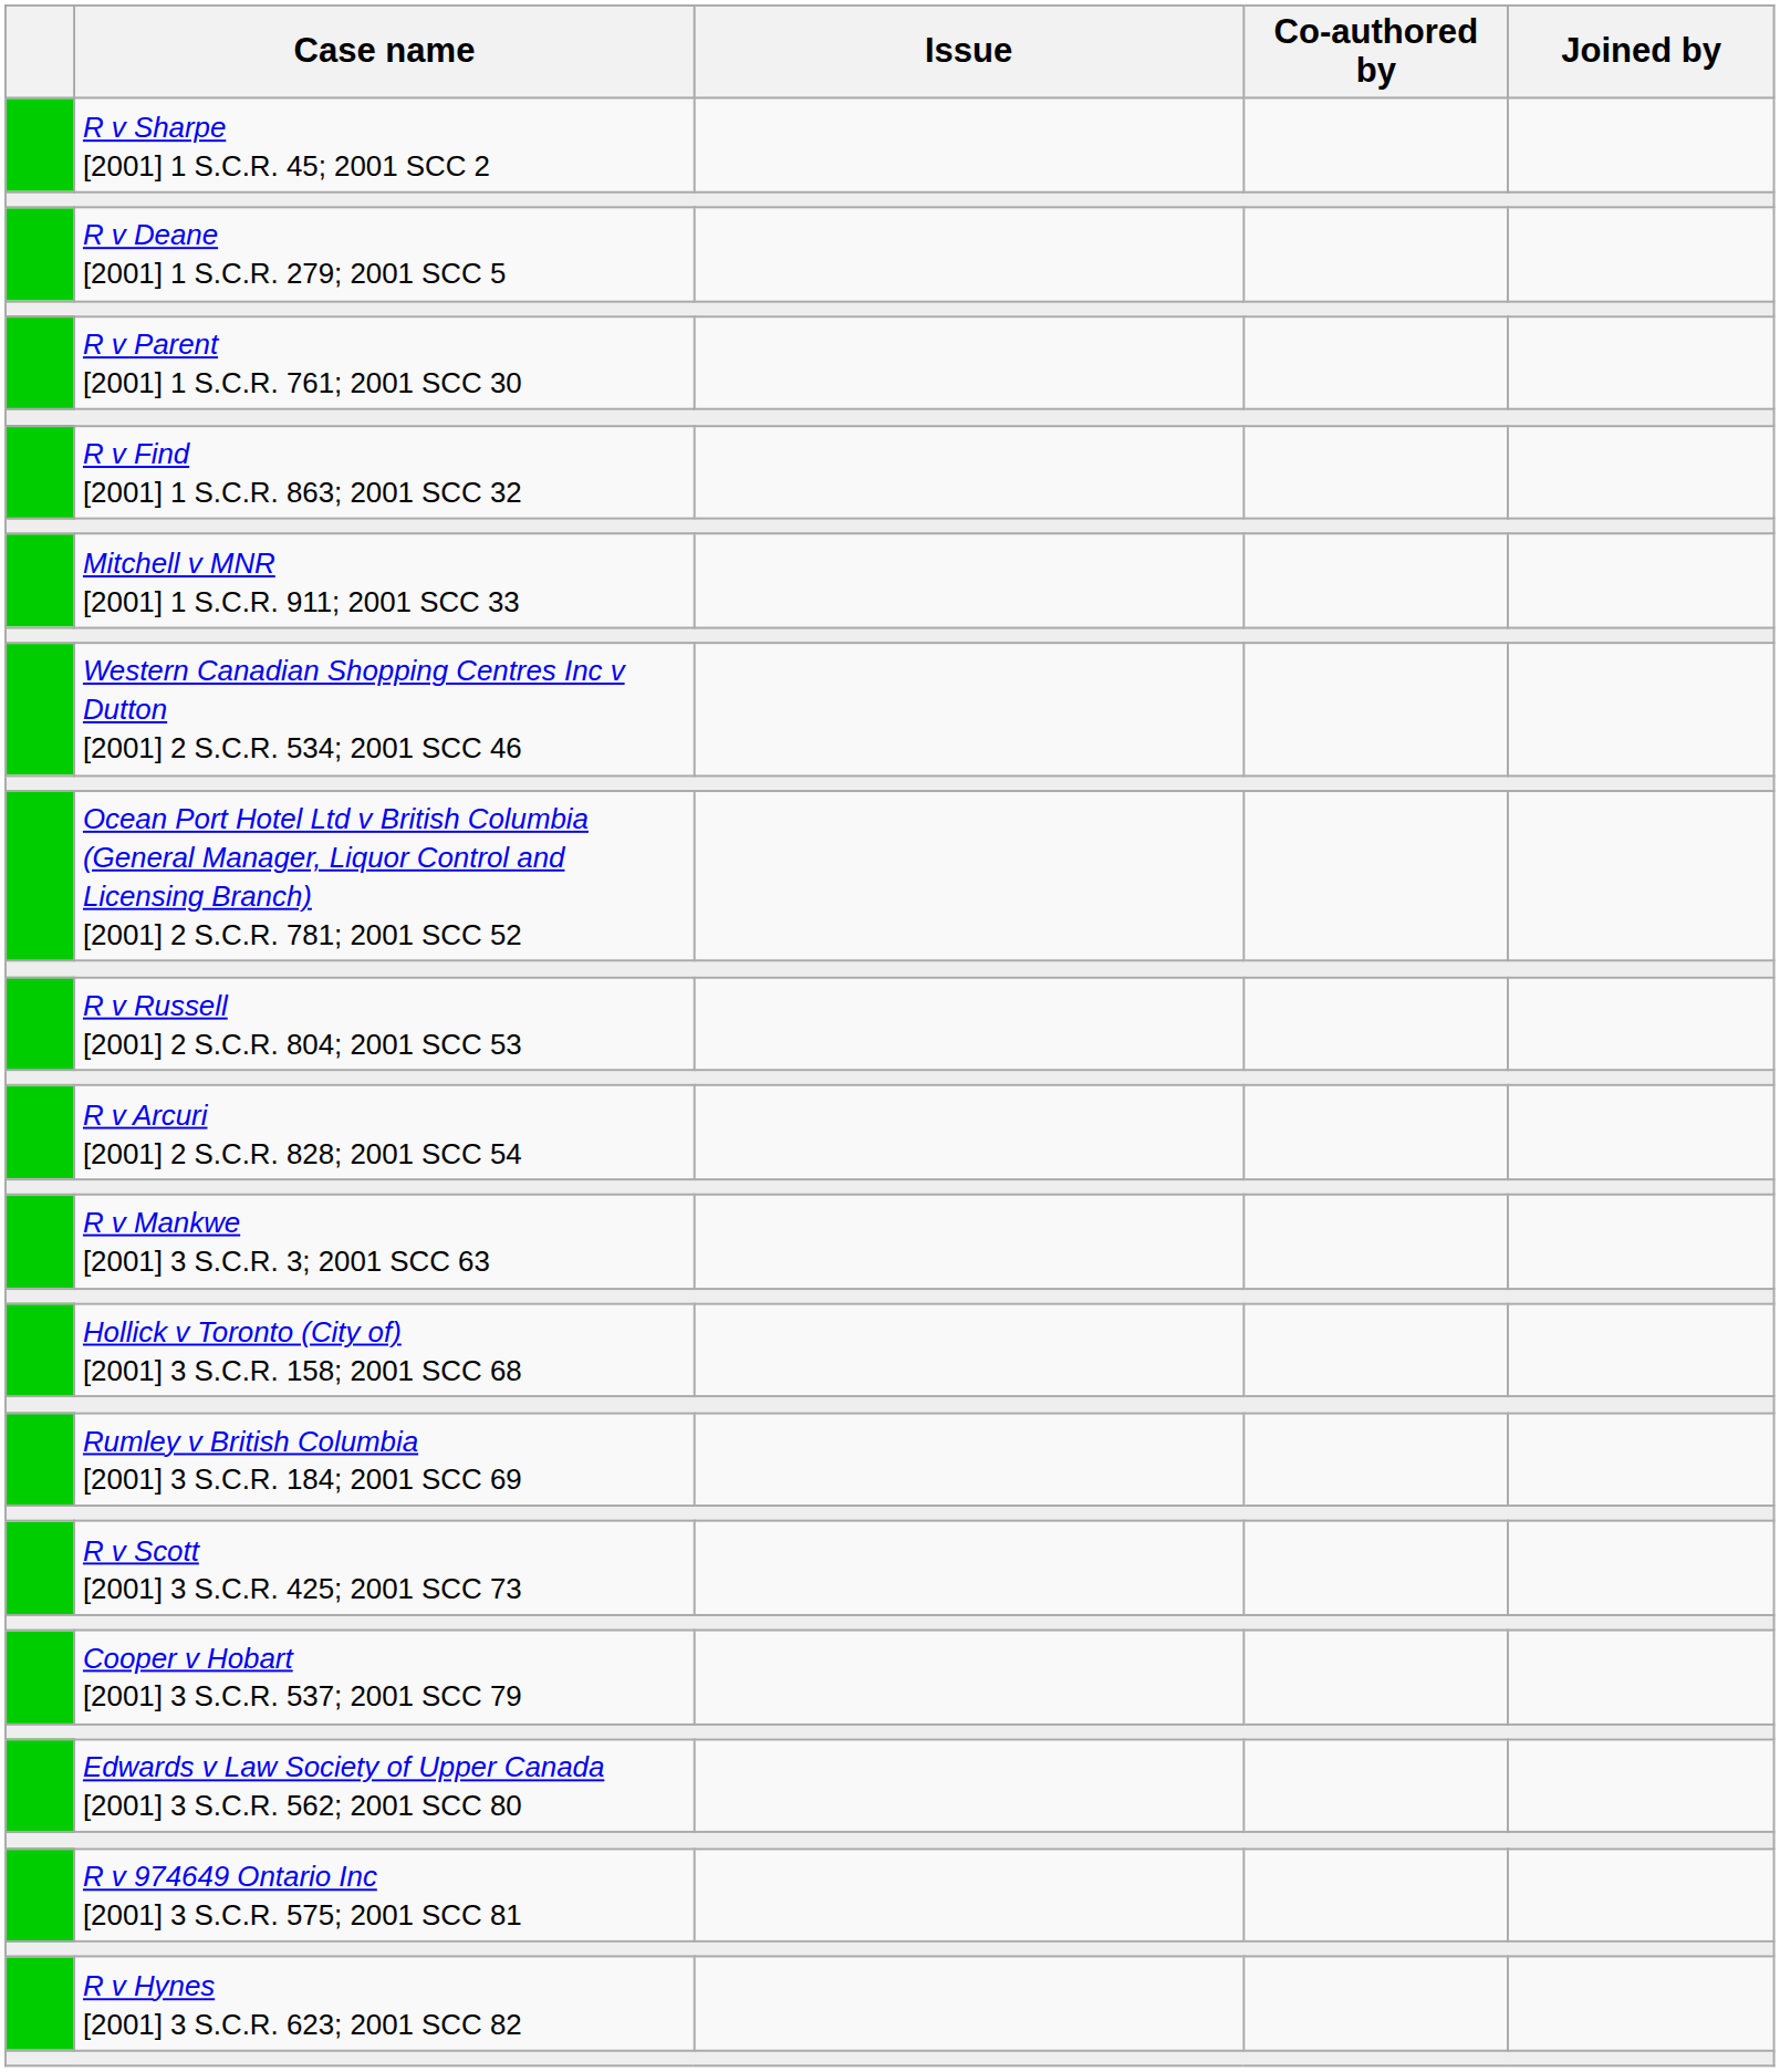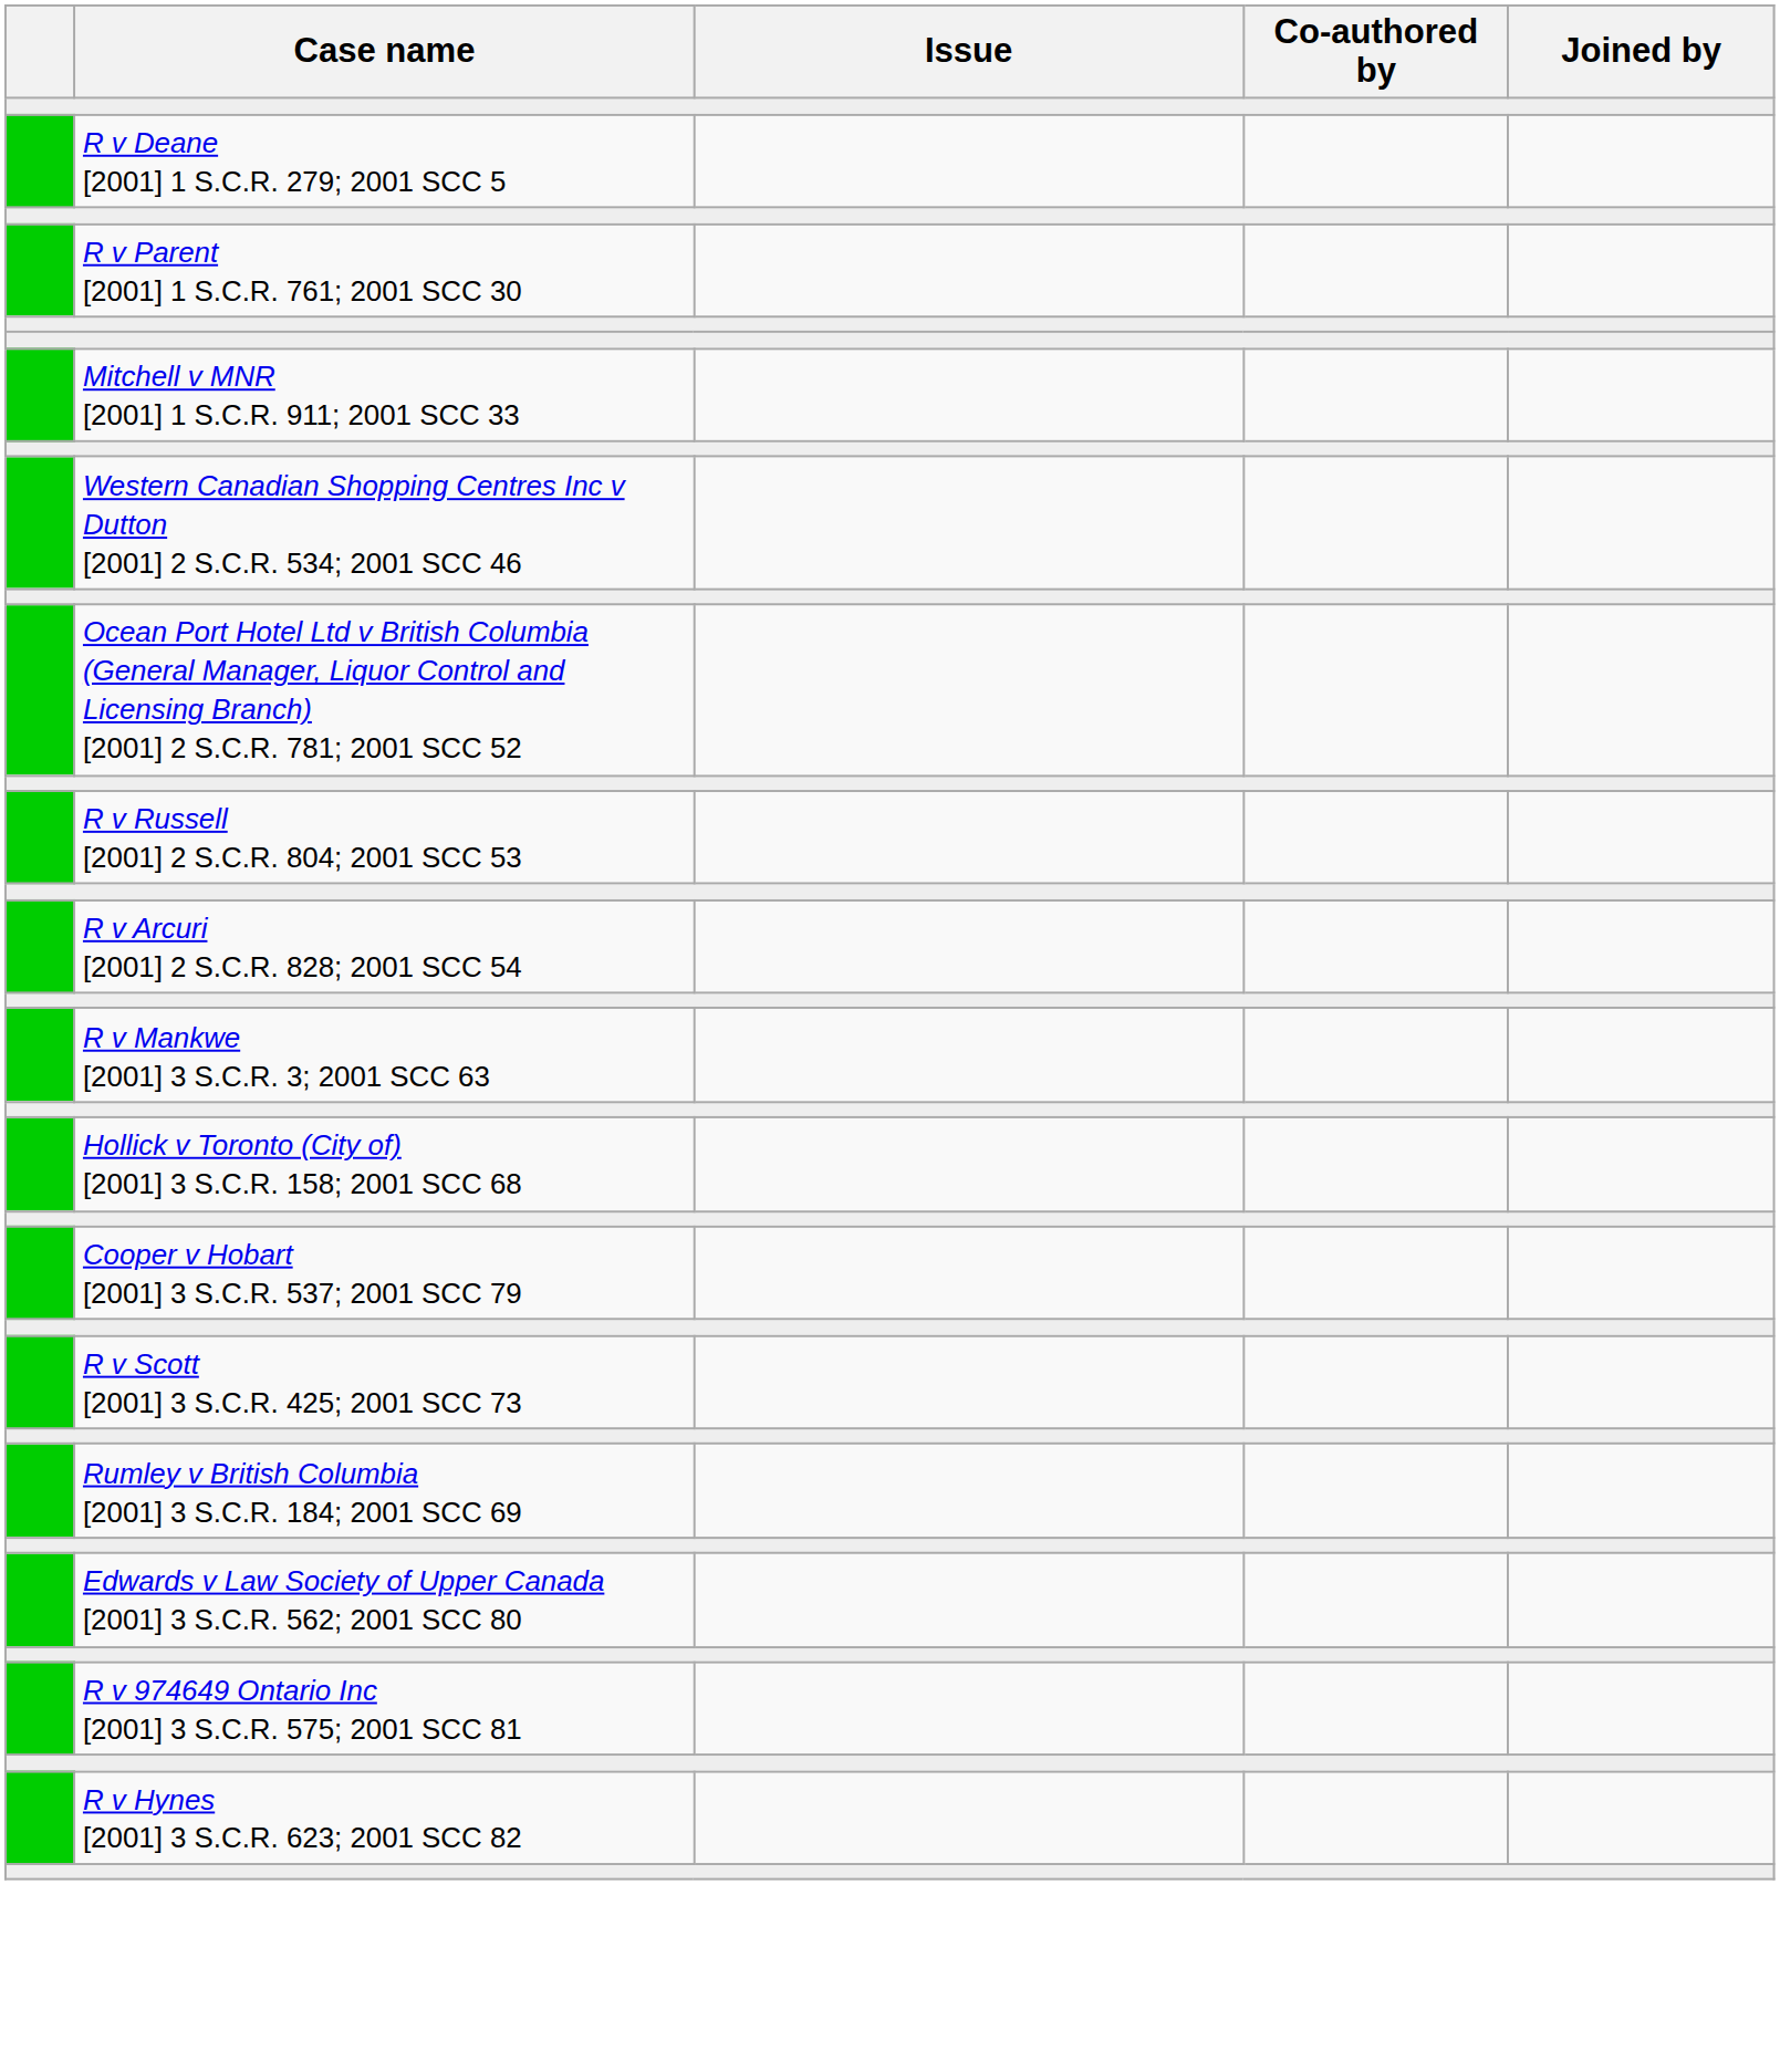- row: R v Sharpe [2001] 1 S.C.R. 45; 2001 SCC 2
- row: R v Find [2001] 1 S.C.R. 863; 2001 SCC 32
rows swapped: Rumley v British Columbia [2001] 3 S.C.R. 184; 2001 SCC 69 <-> Cooper v Hobart [2001] 3 S.C.R. 537; 2001 SCC 79
